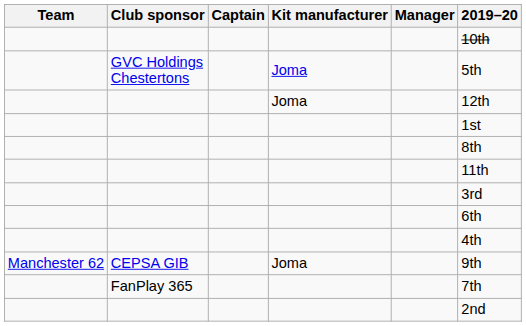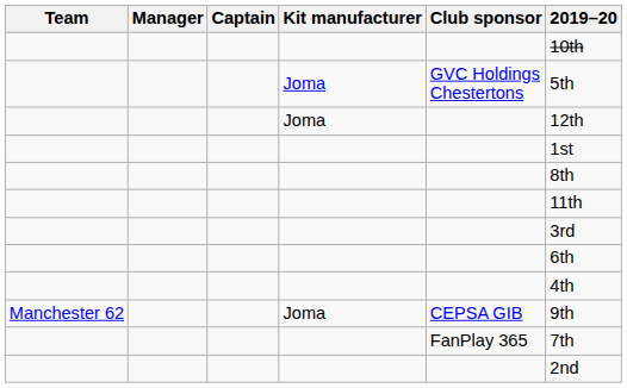columns swapped: Manager <-> Club sponsor
